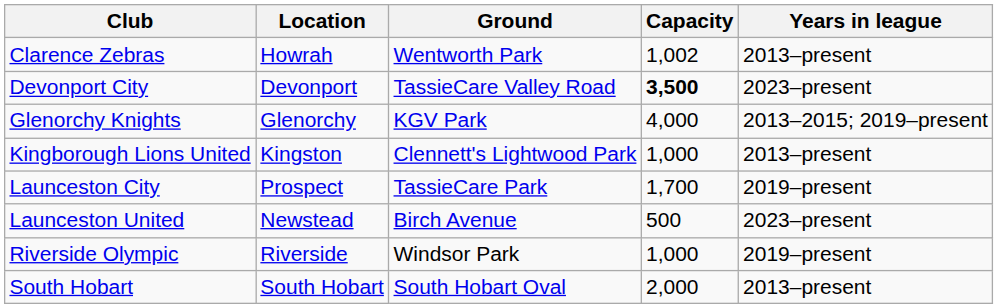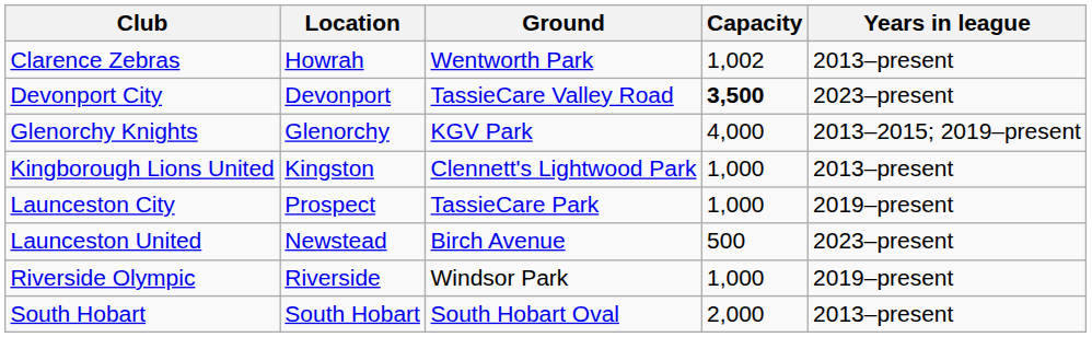Launceston City | Capacity: 1,700 -> 1,000
